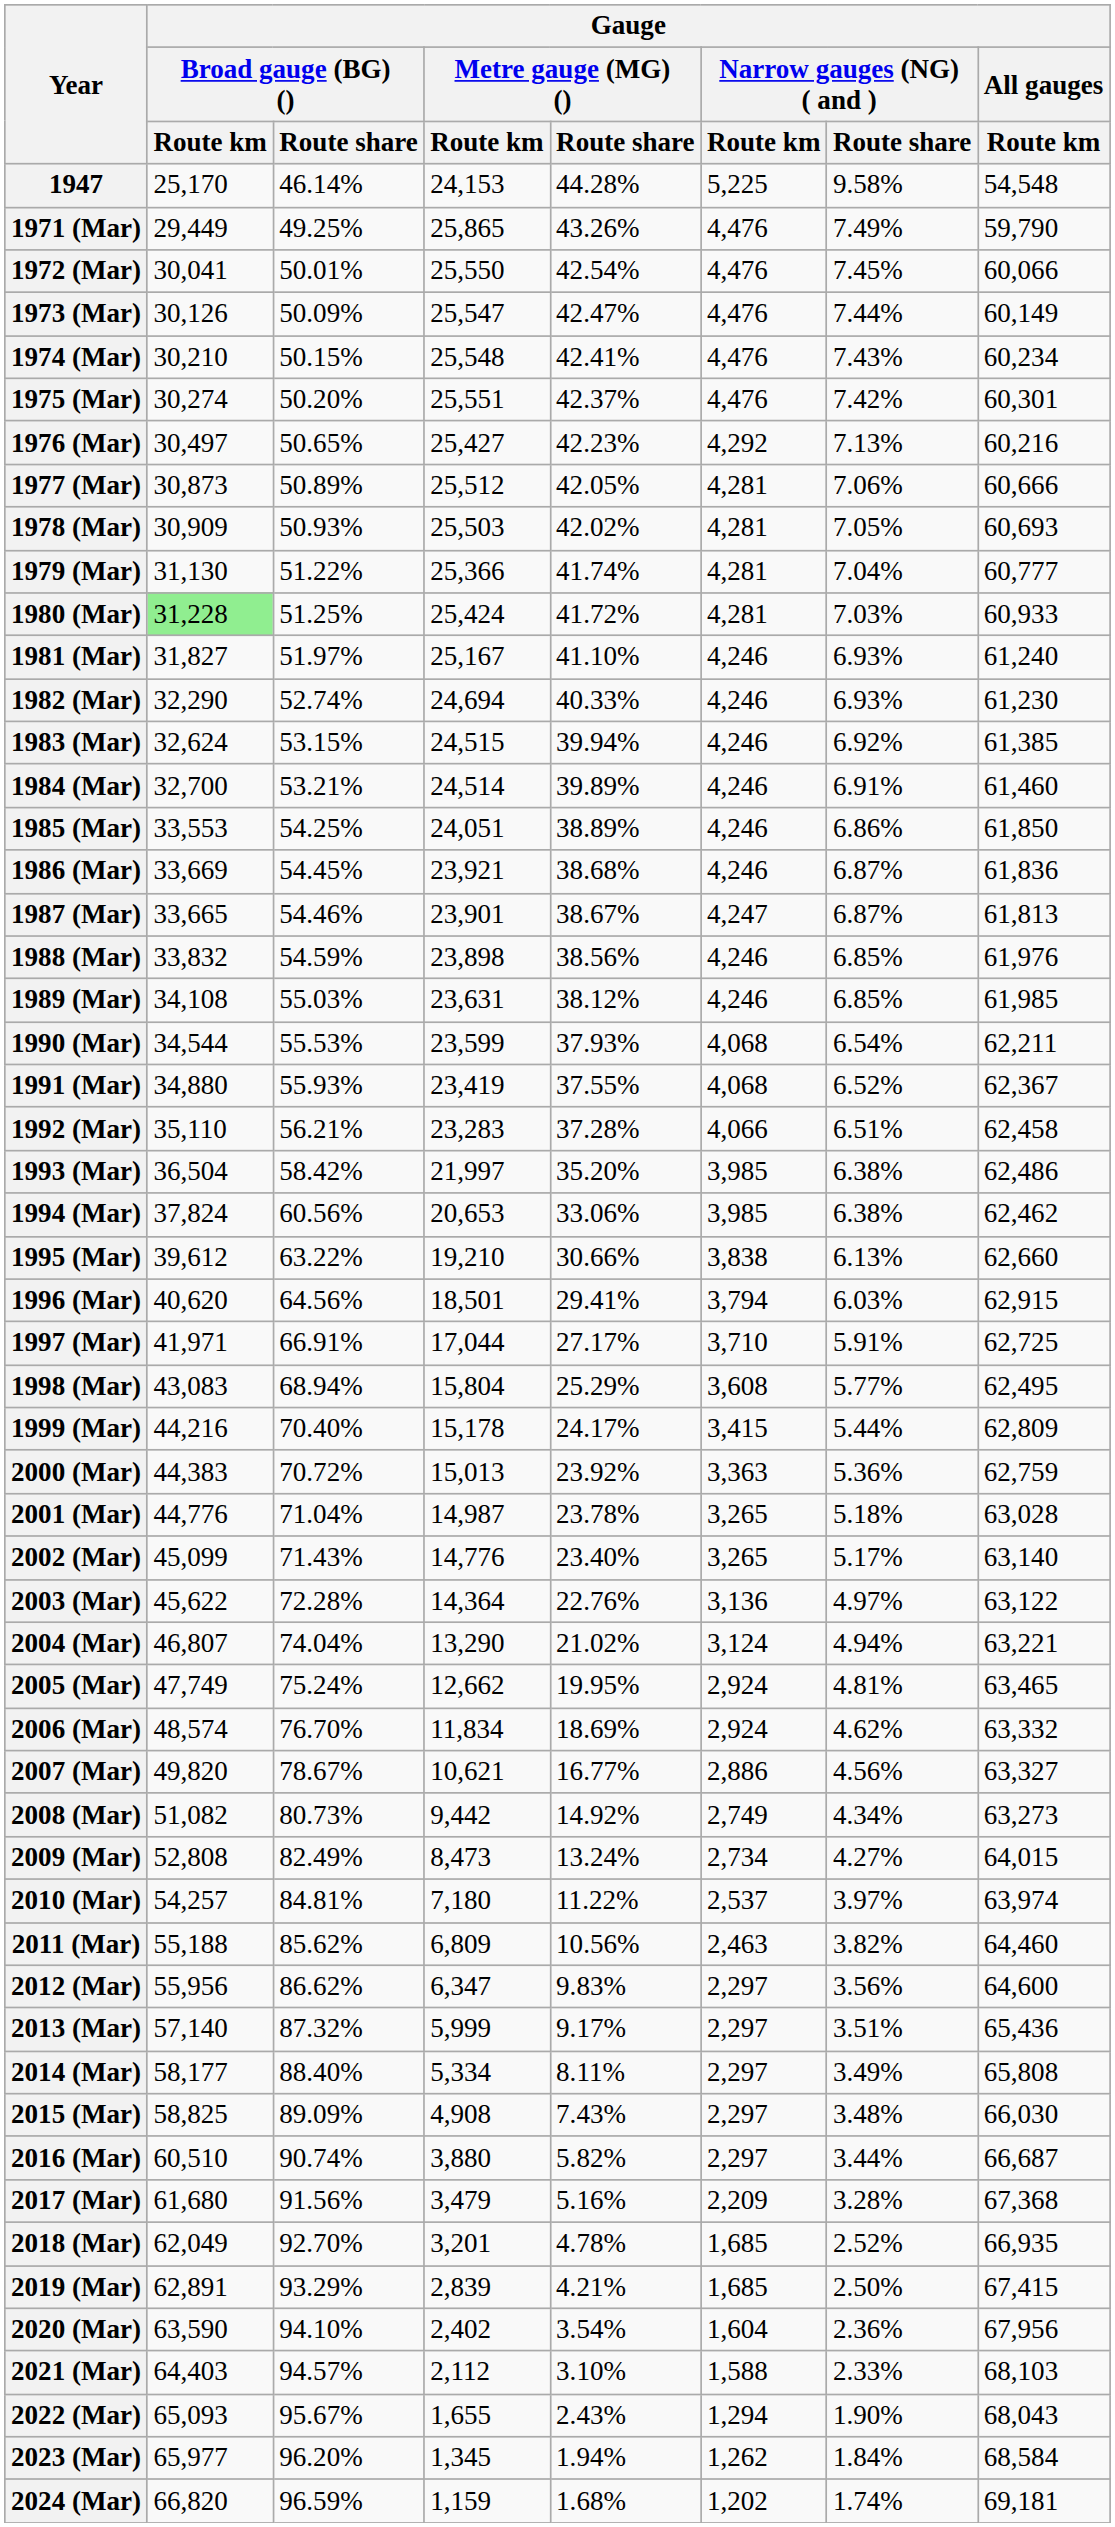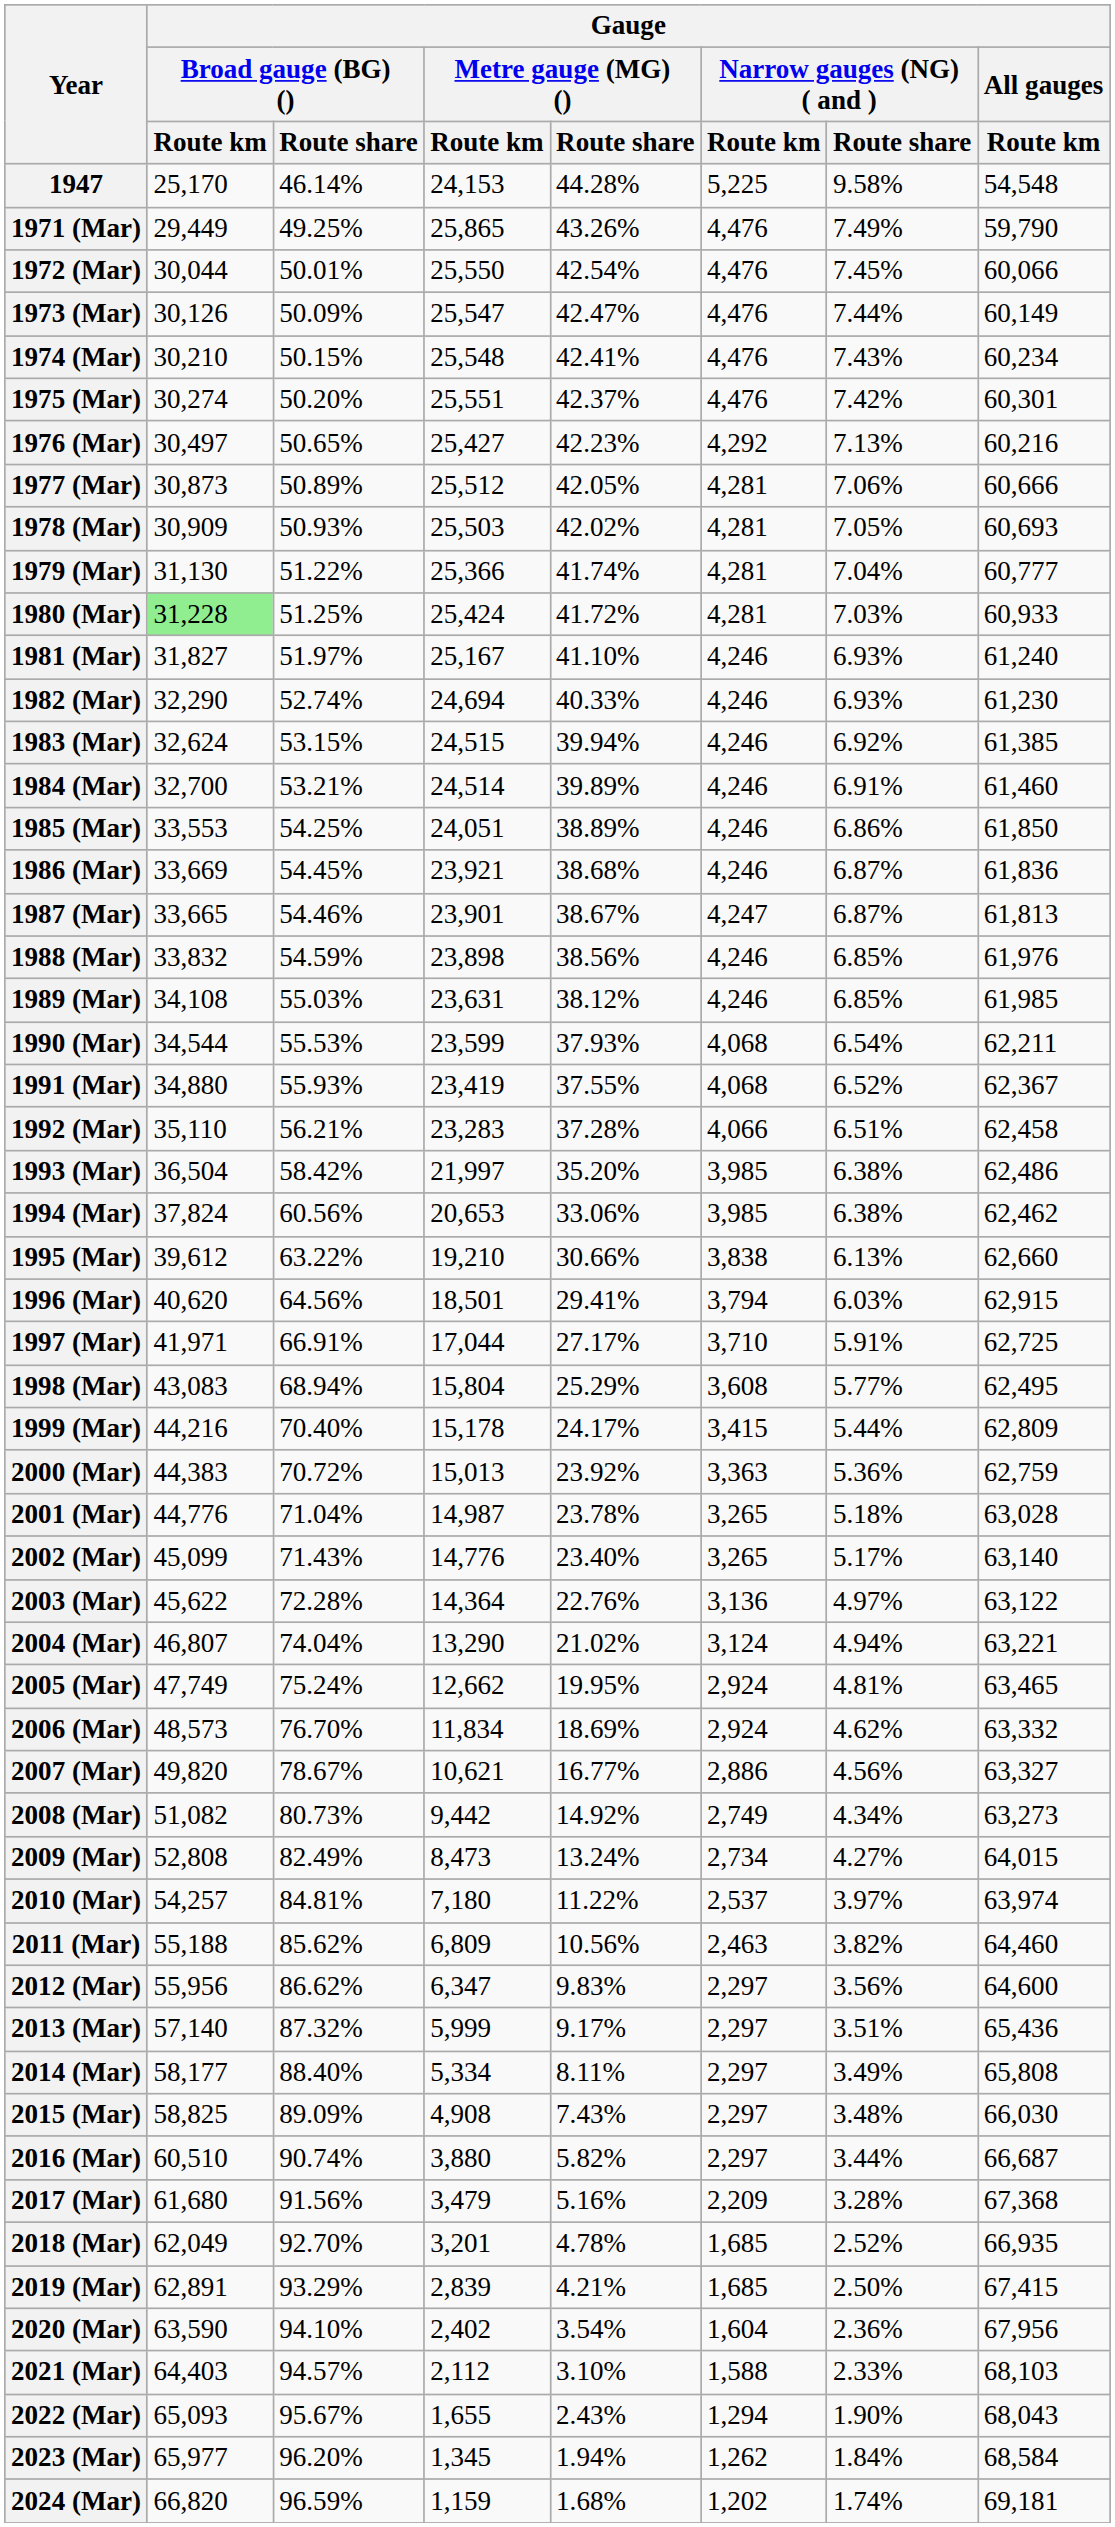1972 (Mar) | Gauge / Broad gauge (BG) () / Route km: 30,041 -> 30,044
2006 (Mar) | Gauge / Broad gauge (BG) () / Route km: 48,574 -> 48,573
